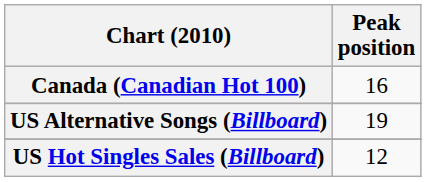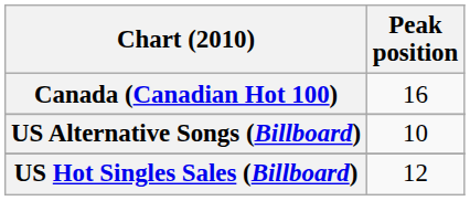US Alternative Songs (Billboard) | Peak position: 19 -> 10
